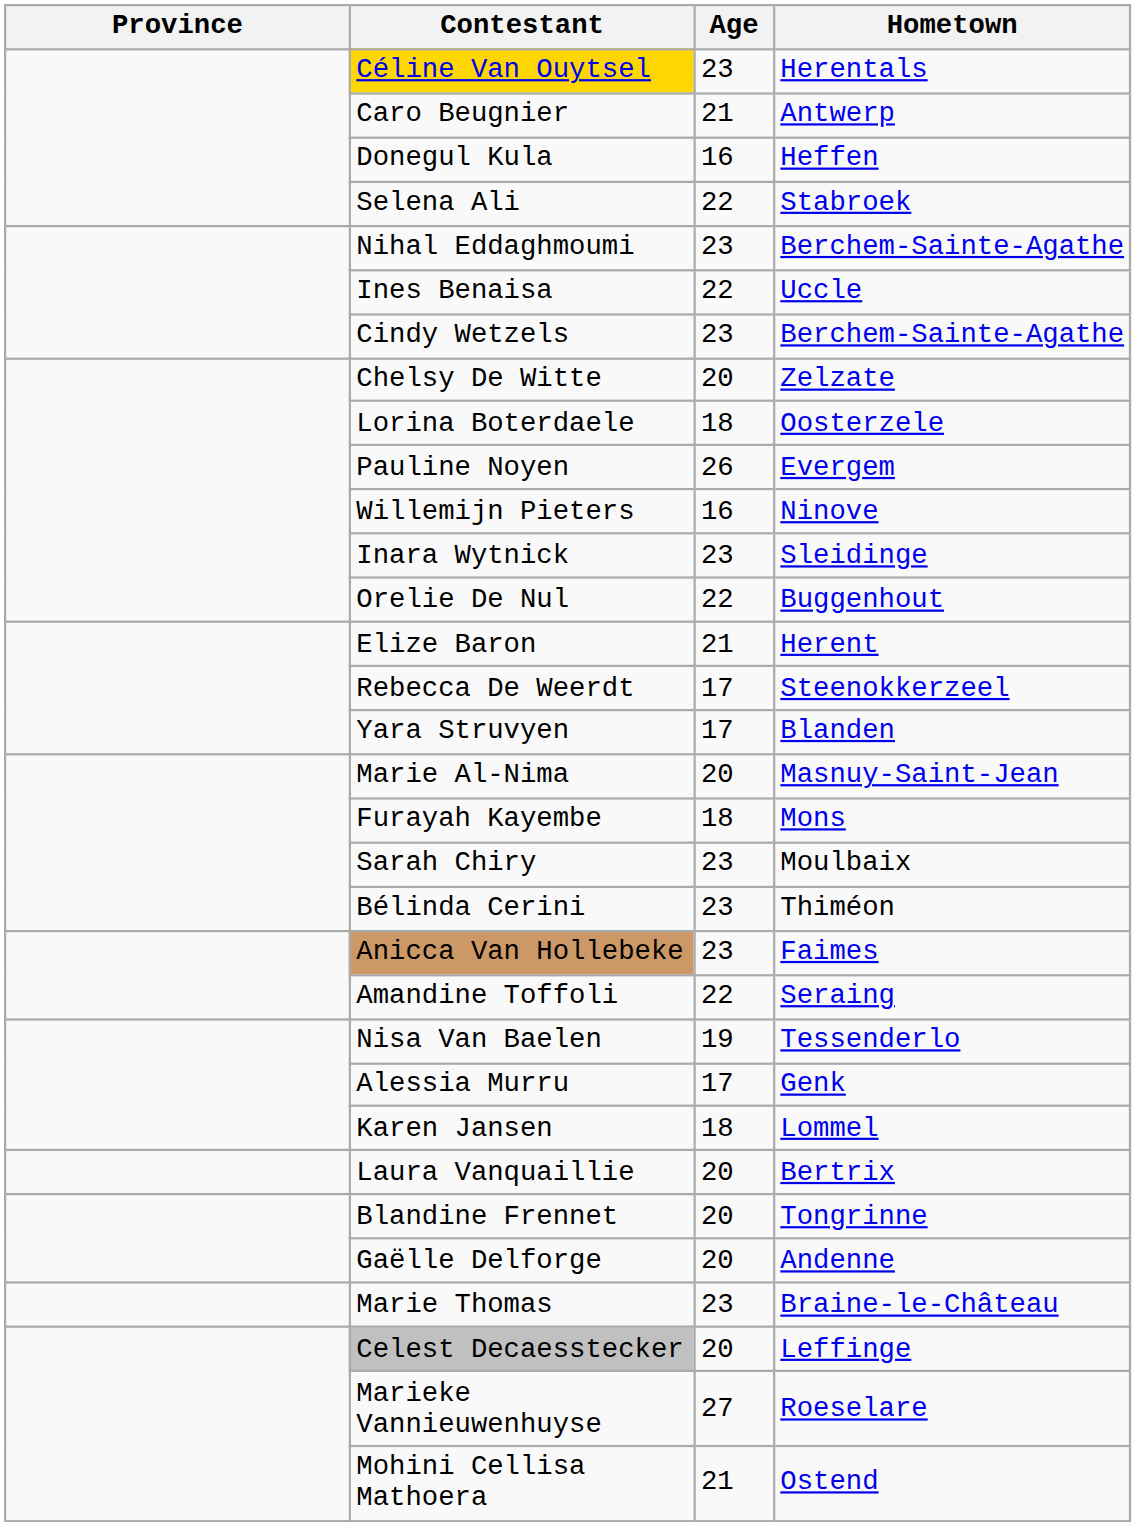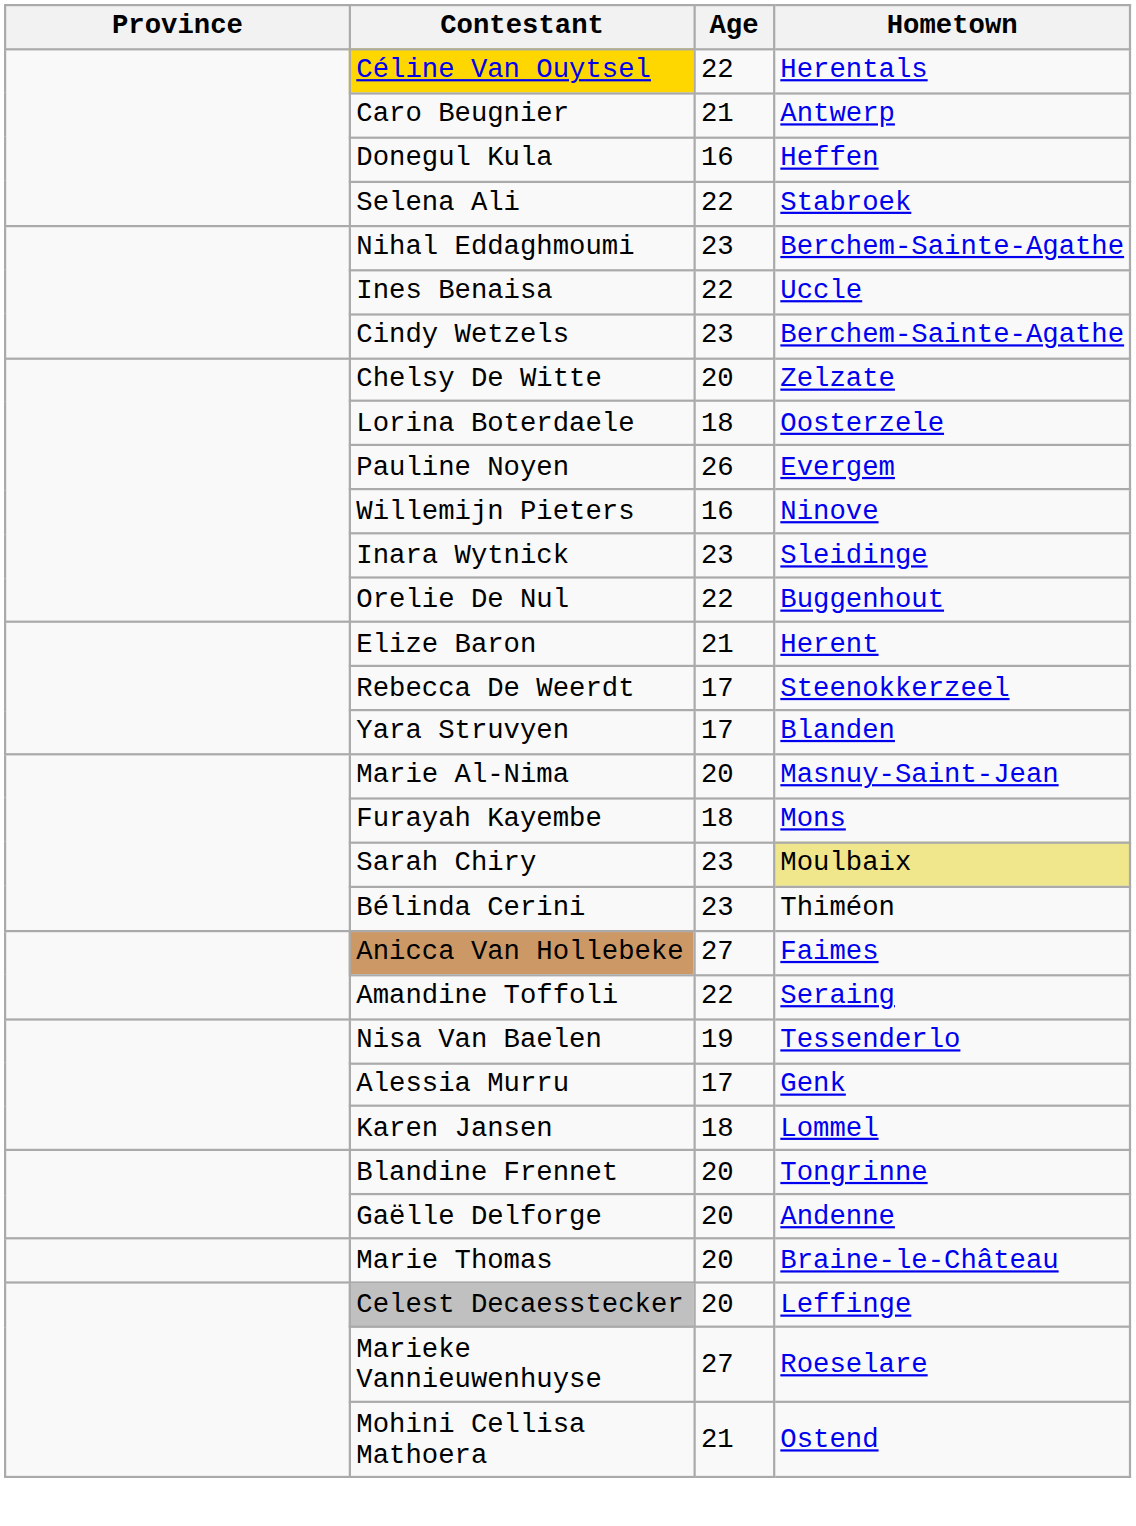Céline Van Ouytsel | Age: 23 -> 22
Sarah Chiry | Hometown: no background -> khaki background
Anicca Van Hollebeke | Age: 23 -> 27
- row: Laura Vanquaillie | 20 | Bertrix
Marie Thomas | Age: 23 -> 20
